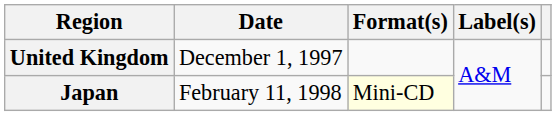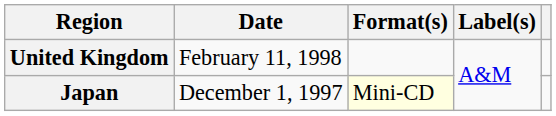United Kingdom | Date: December 1, 1997 -> February 11, 1998
Japan | Date: February 11, 1998 -> December 1, 1997
